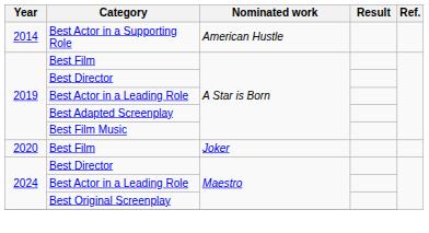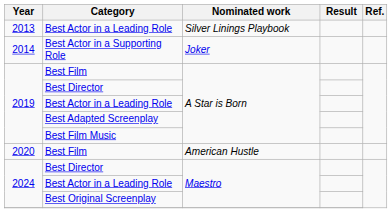+ row: 2013 | Best Actor in a Leading Role | Silver Linings Playbook
Best Actor in a Supporting Role | Nominated work: American Hustle -> Joker
2020 / Best Film | Nominated work: Joker -> American Hustle
